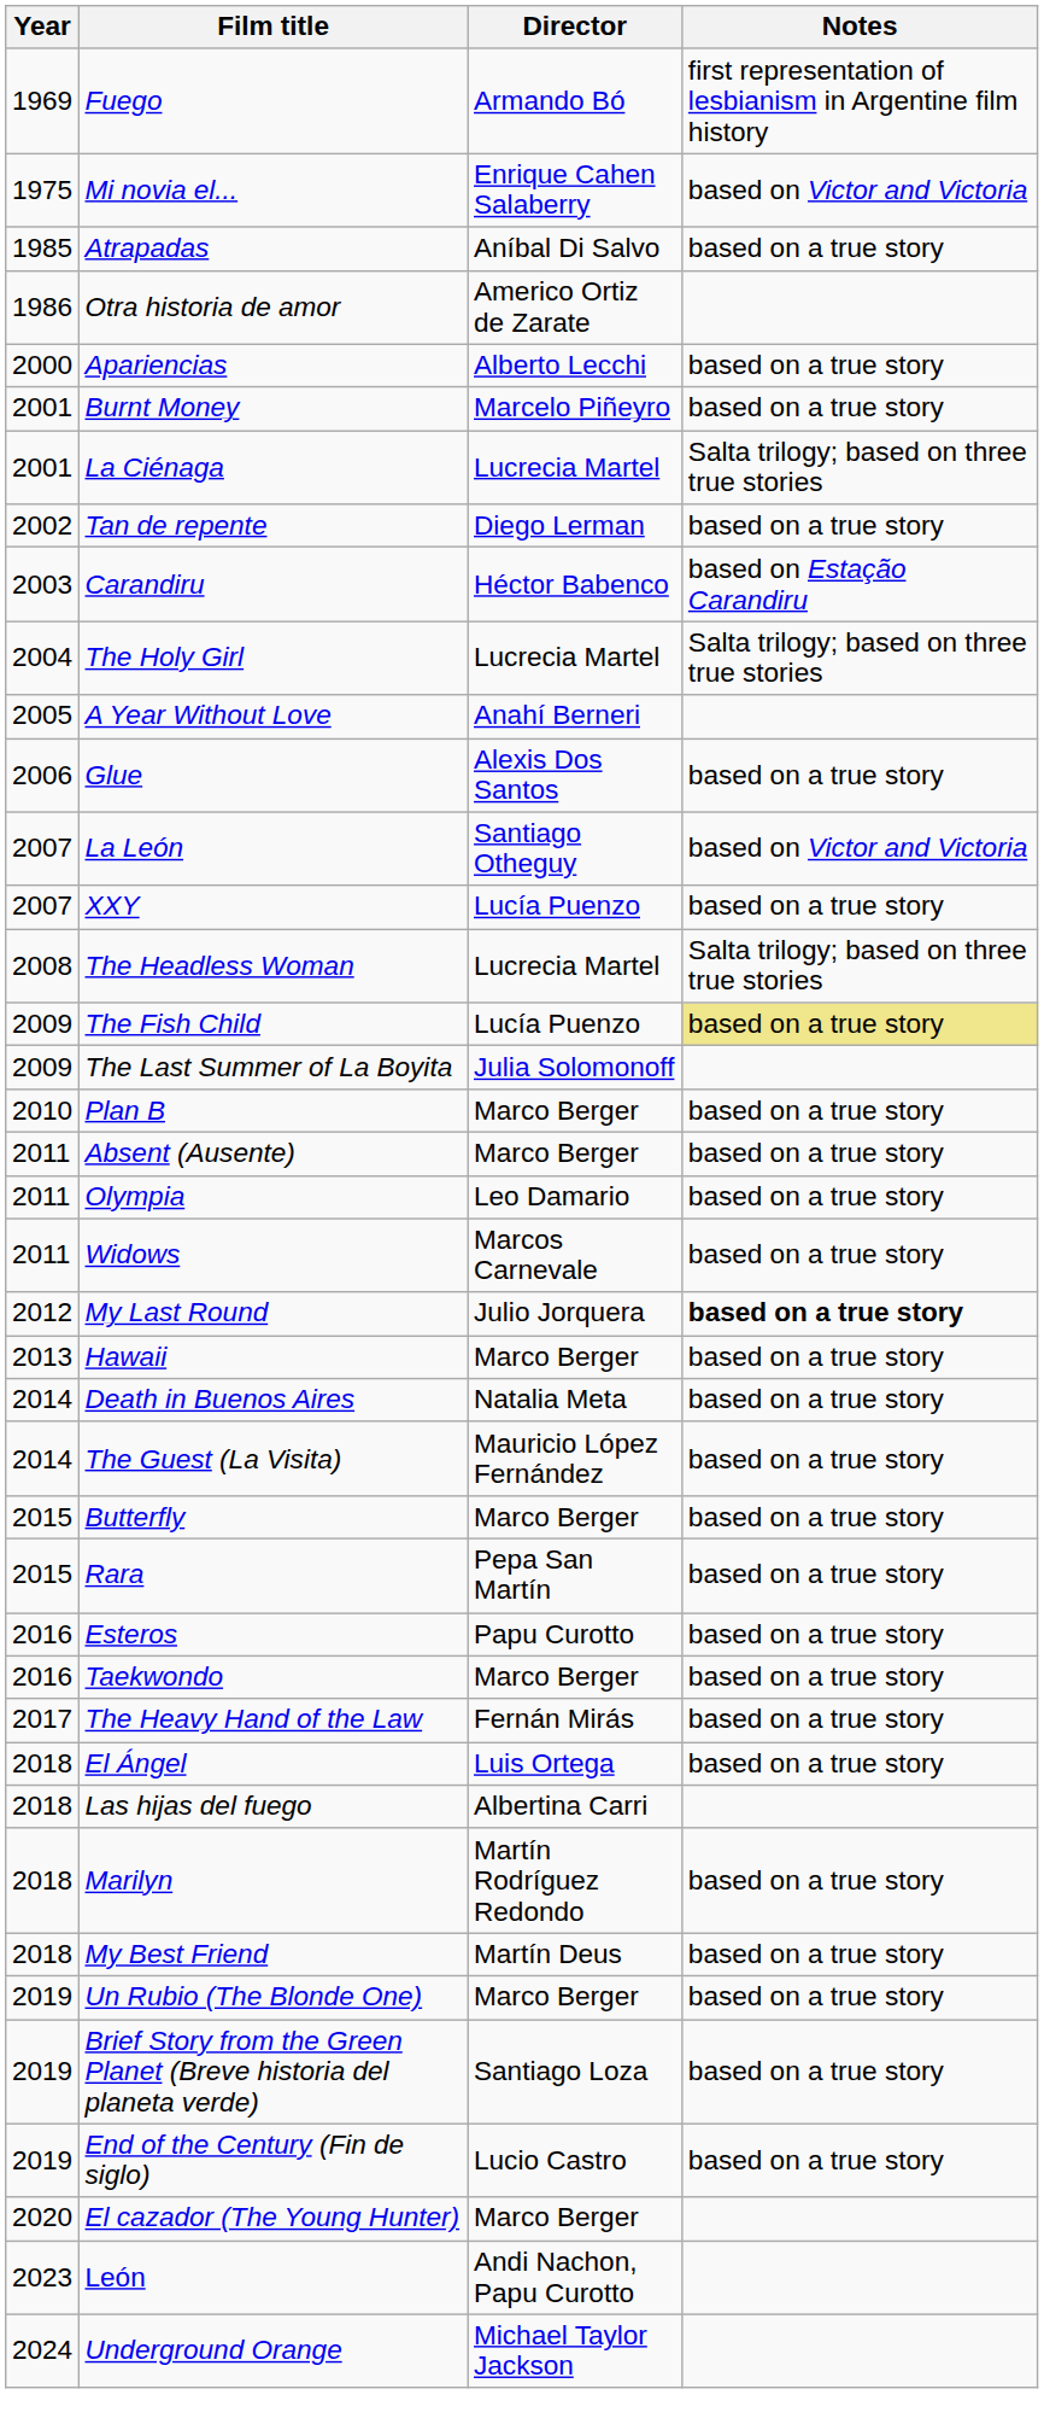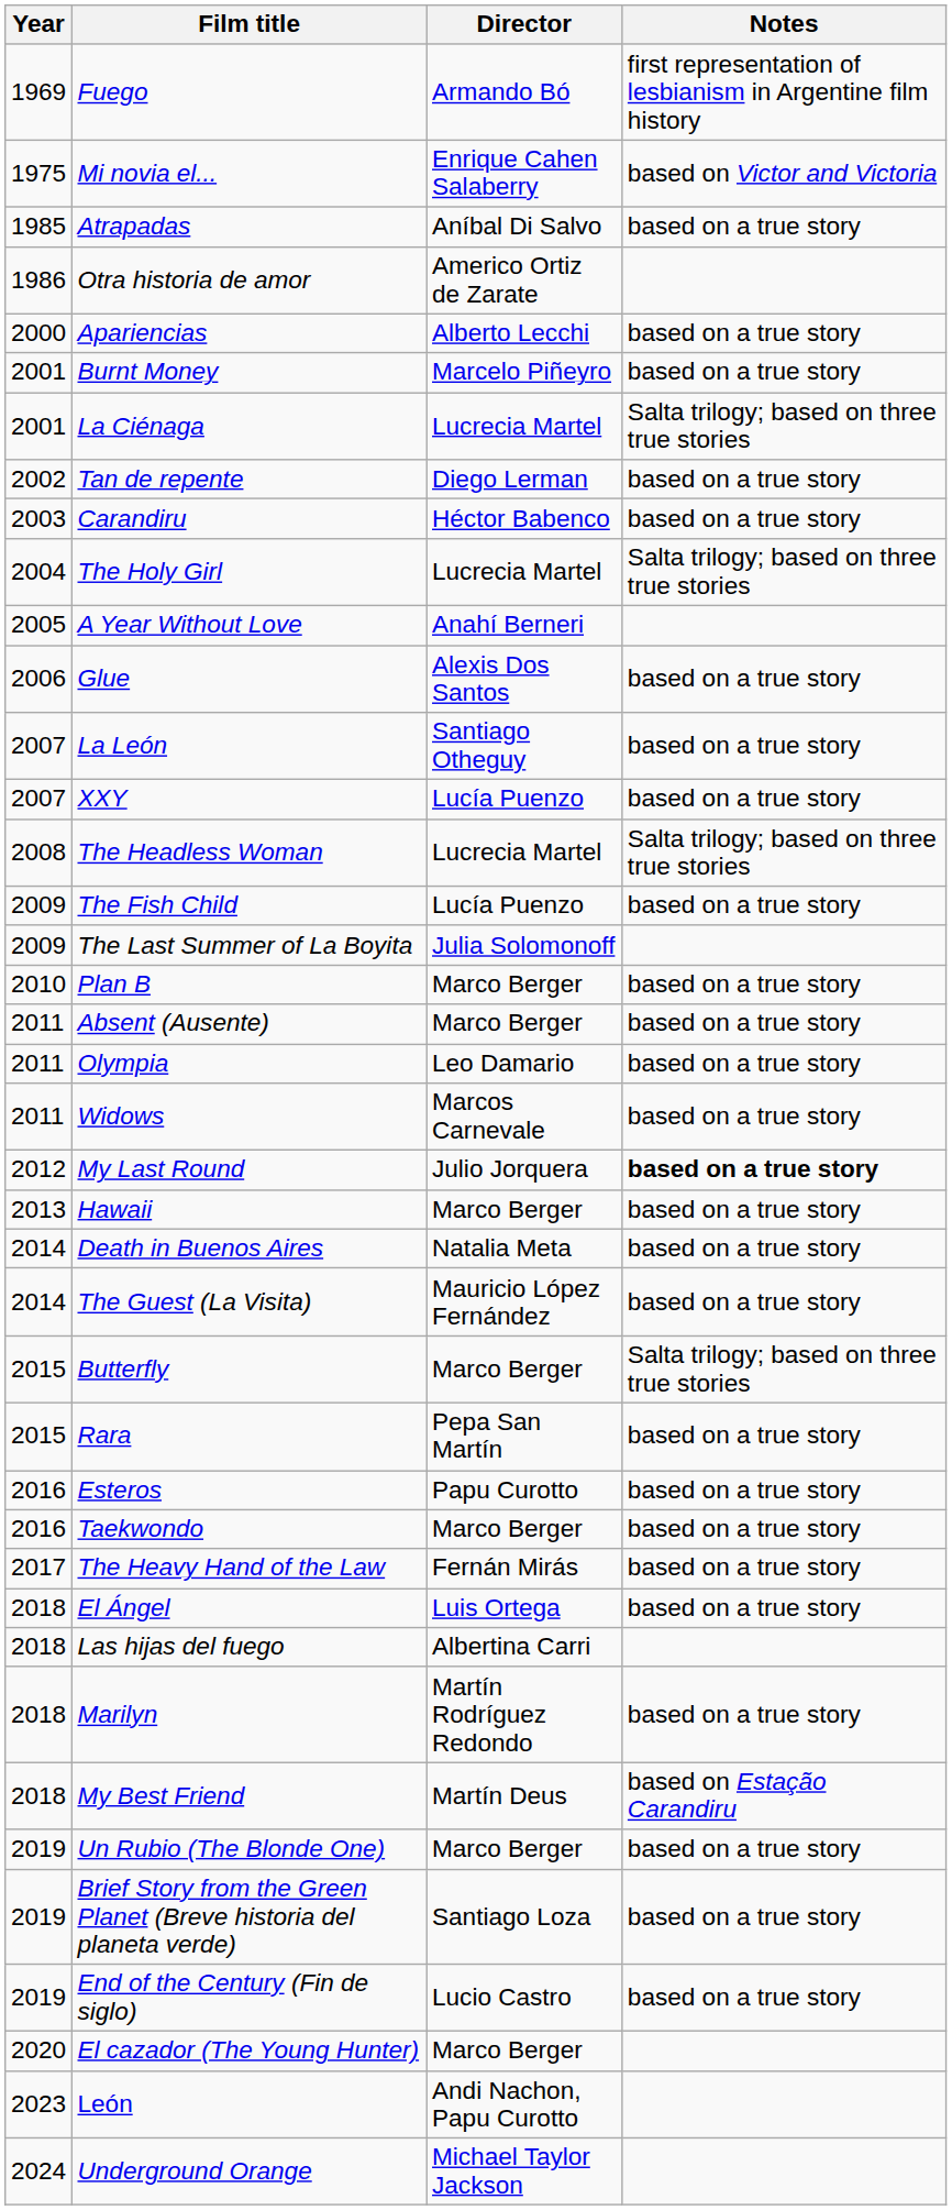Carandiru | Notes: based on Estação Carandiru -> based on a true story
La León | Notes: based on Victor and Victoria -> based on a true story
The Fish Child | Notes: khaki background -> no background
Butterfly | Notes: based on a true story -> Salta trilogy; based on three true stories
My Best Friend | Notes: based on a true story -> based on Estação Carandiru
